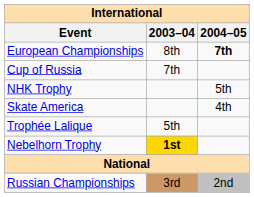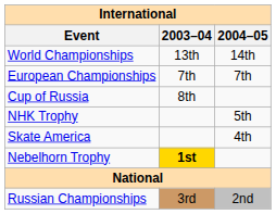+ row: World Championships | 13th | 14th
European Championships | 2003–04: 8th -> 7th
European Championships | 2004–05: bold -> normal
Cup of Russia | 2003–04: 7th -> 8th
- row: Trophée Lalique | 5th
